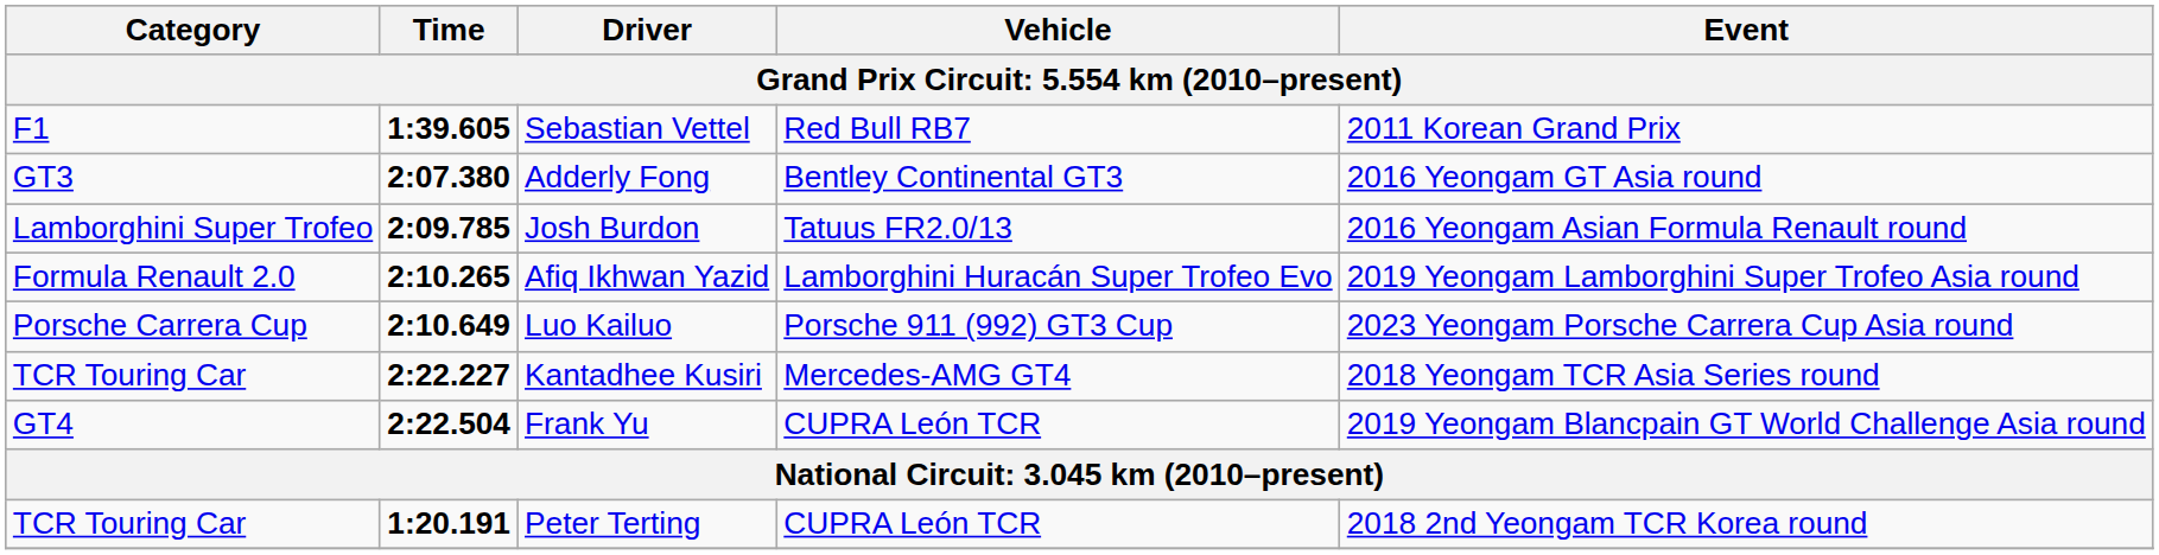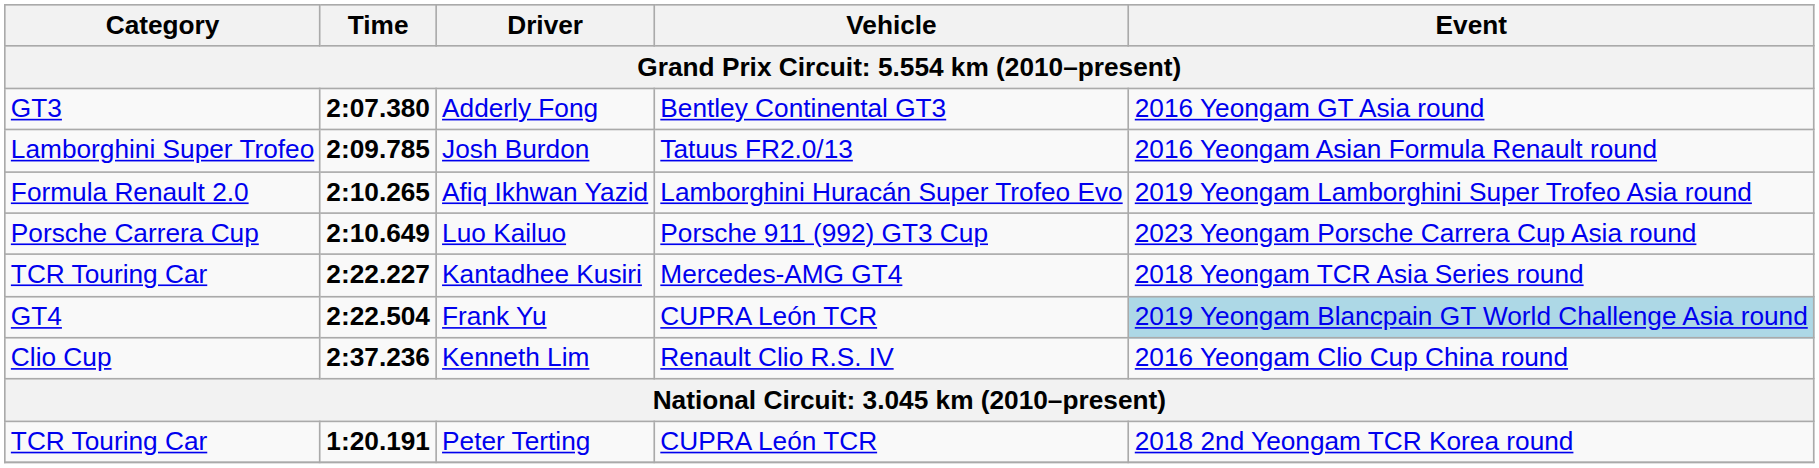- row: F1 | 1:39.605 | Sebastian Vettel | Red Bull RB7 | 2011 Korean Grand Prix
Frank Yu | Event: no background -> lightblue background
+ row: Clio Cup | 2:37.236 | Kenneth Lim | Renault Clio R.S. IV | 2016 Yeongam Clio Cup China round
